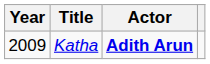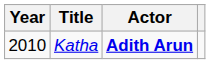Katha | Year: 2009 -> 2010
